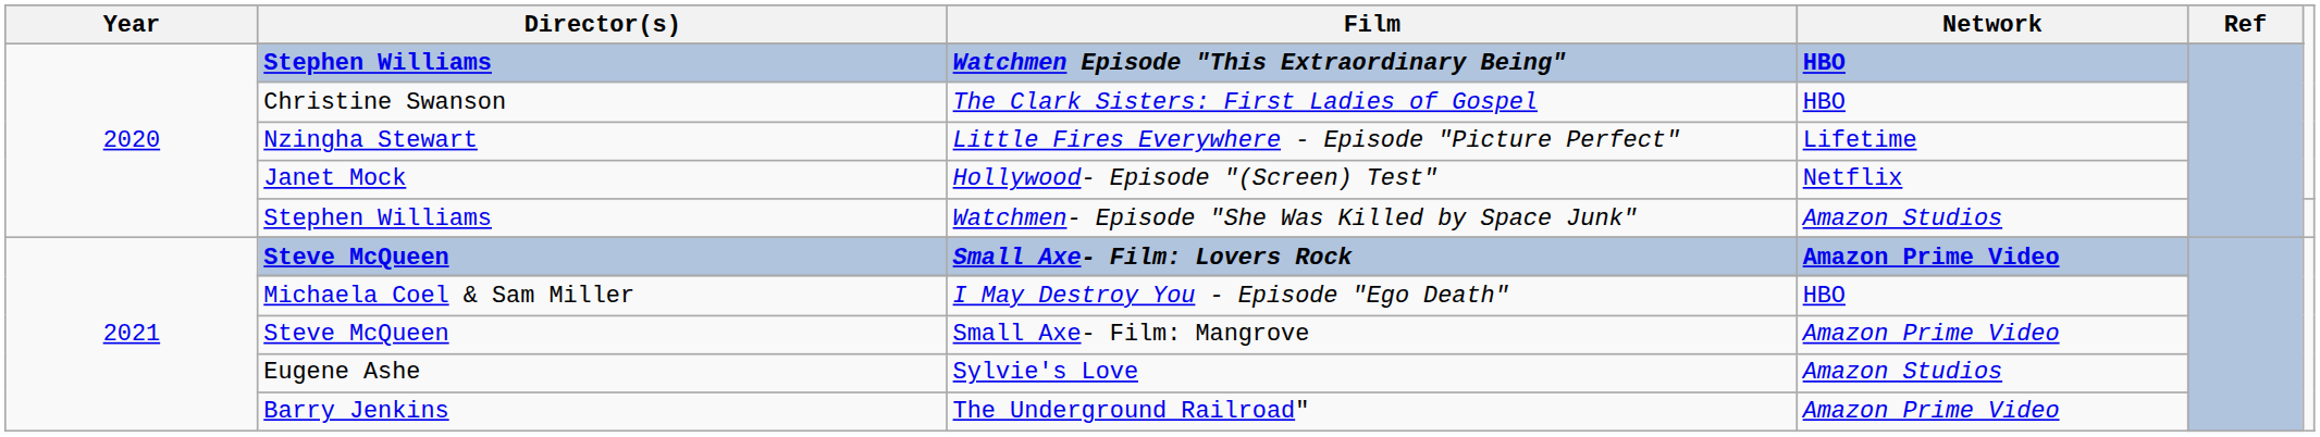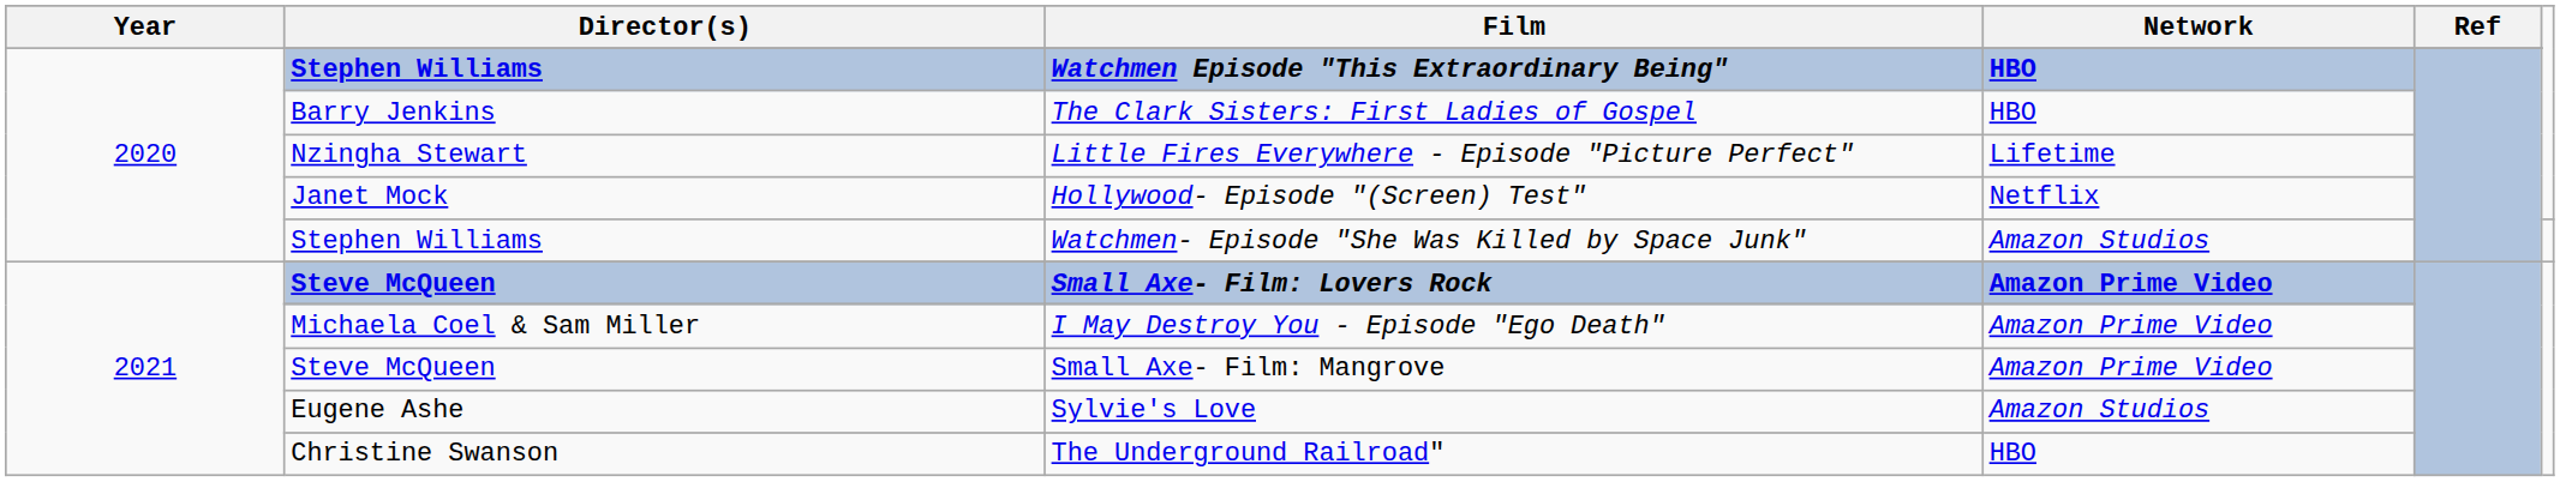The Clark Sisters: First Ladies of Gospel | Director(s): Christine Swanson -> Barry Jenkins
I May Destroy You - Episode "Ego Death" | Network: HBO -> Amazon Prime Video
The Underground Railroad" | Director(s): Barry Jenkins -> Christine Swanson
The Underground Railroad" | Network: Amazon Prime Video -> HBO
